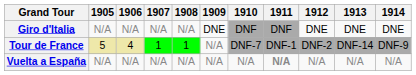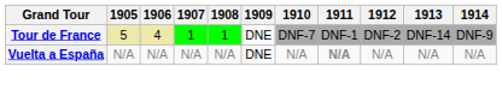- row: Giro d'Italia | N/A | N/A | N/A | N/A | DNE | DNF | DNF | DNE | DNE | DNE
Tour de France | 1909: N/A -> DNE
Vuelta a España | 1909: N/A -> DNE
